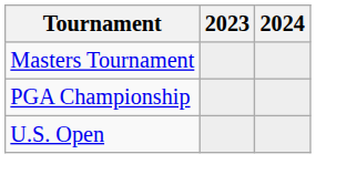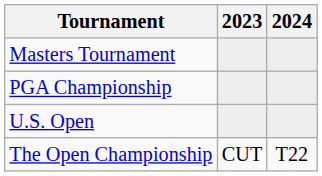+ row: The Open Championship | CUT | T22
